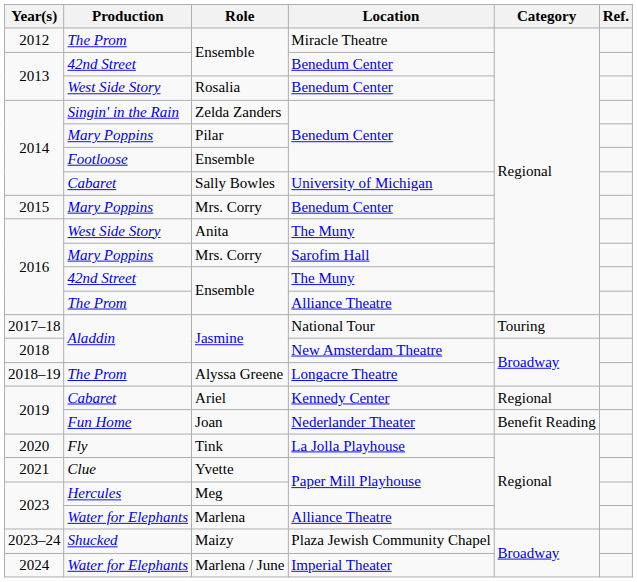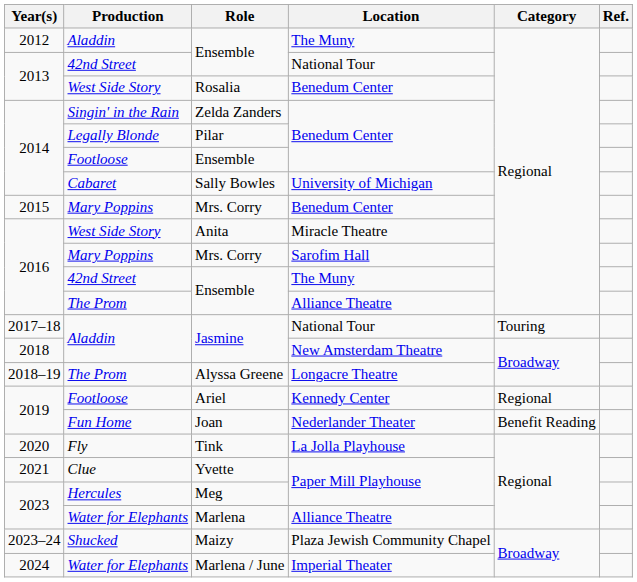2012 / Ensemble | Production: The Prom -> Aladdin
2012 / Ensemble | Location: Miracle Theatre -> The Muny
2013 / Ensemble | Location: Benedum Center -> National Tour
Pilar | Production: Mary Poppins -> Legally Blonde
Anita | Location: The Muny -> Miracle Theatre
Ariel | Production: Cabaret -> Footloose
